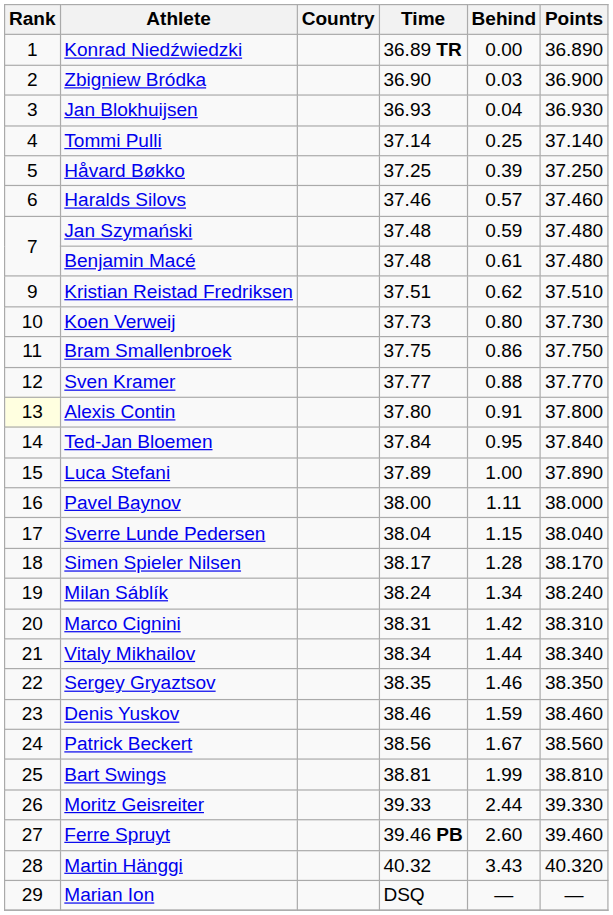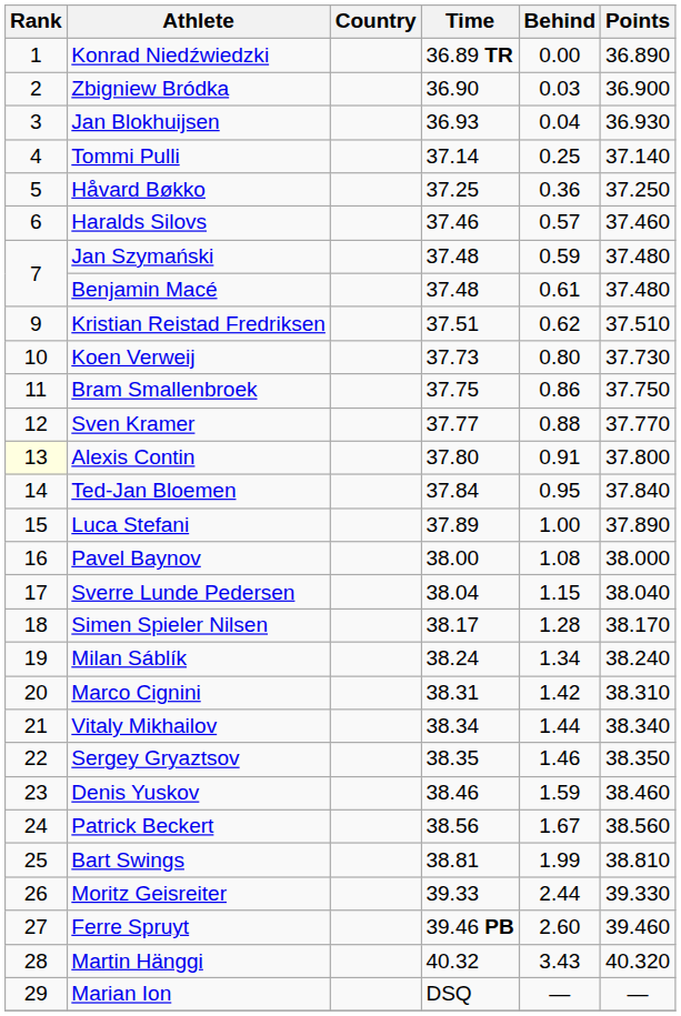Håvard Bøkko | Behind: 0.39 -> 0.36
Pavel Baynov | Behind: 1.11 -> 1.08
